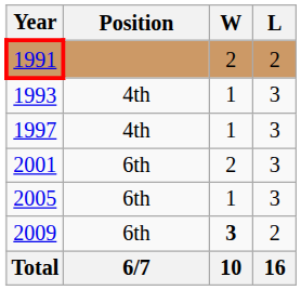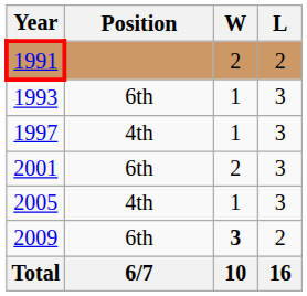1993 | Position: 4th -> 6th
2005 | Position: 6th -> 4th
